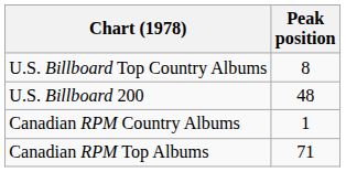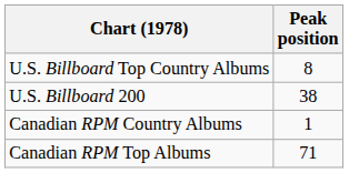U.S. Billboard 200 | Peak position: 48 -> 38
